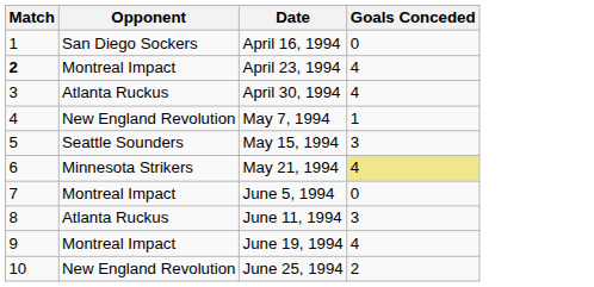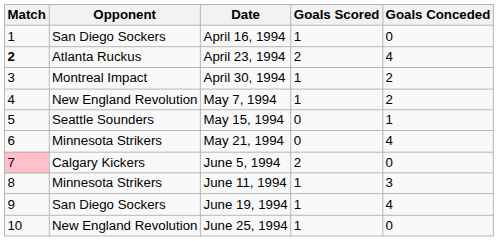+ column: Goals Scored | 1 | 2 | 1 | 1 | 0 | 0 | 2 | 1 | 1 | 1
April 23, 1994 | Opponent: Montreal Impact -> Atlanta Ruckus
April 30, 1994 | Opponent: Atlanta Ruckus -> Montreal Impact
April 30, 1994 | Goals Conceded: 4 -> 2
May 7, 1994 | Goals Conceded: 1 -> 2
May 15, 1994 | Goals Conceded: 3 -> 1
May 21, 1994 | Goals Conceded: khaki background -> no background
June 5, 1994 | Match: no background -> pink background
June 5, 1994 | Opponent: Montreal Impact -> Calgary Kickers
June 11, 1994 | Opponent: Atlanta Ruckus -> Minnesota Strikers
June 19, 1994 | Opponent: Montreal Impact -> San Diego Sockers
June 25, 1994 | Goals Conceded: 2 -> 0
